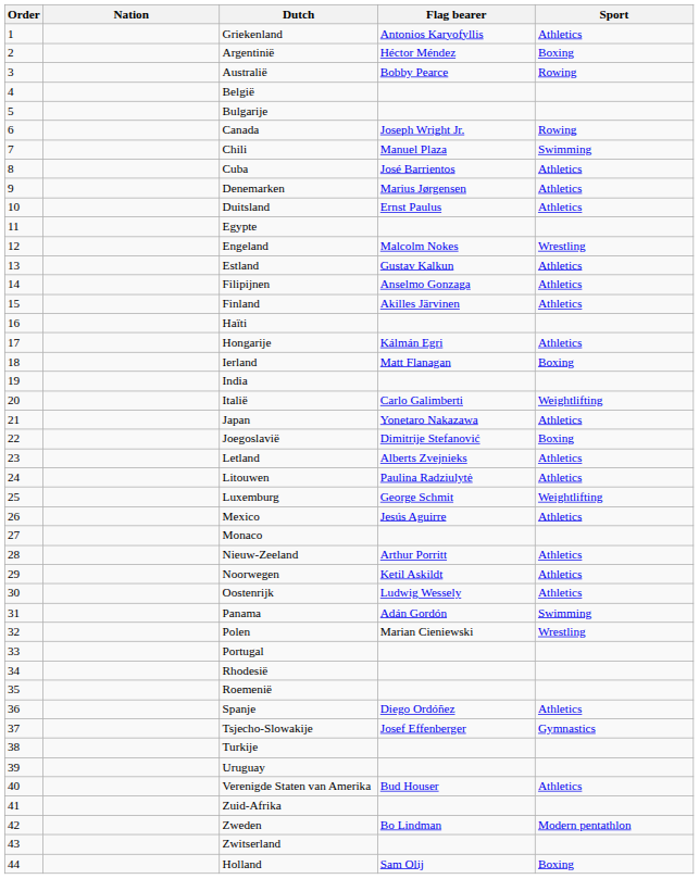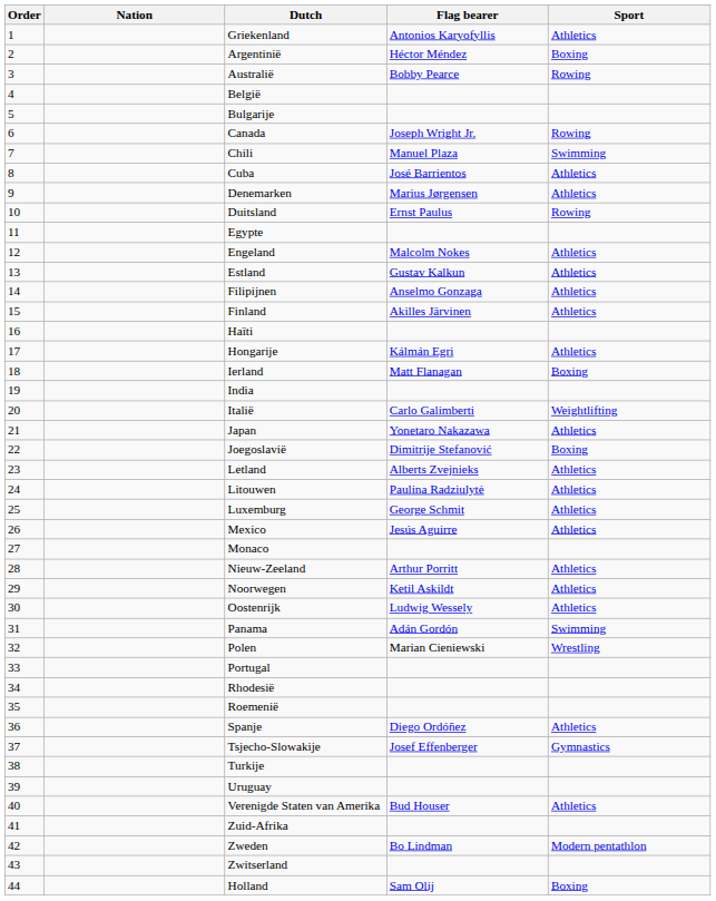Duitsland | Sport: Athletics -> Rowing
Engeland | Sport: Wrestling -> Athletics
Luxemburg | Sport: Weightlifting -> Athletics
